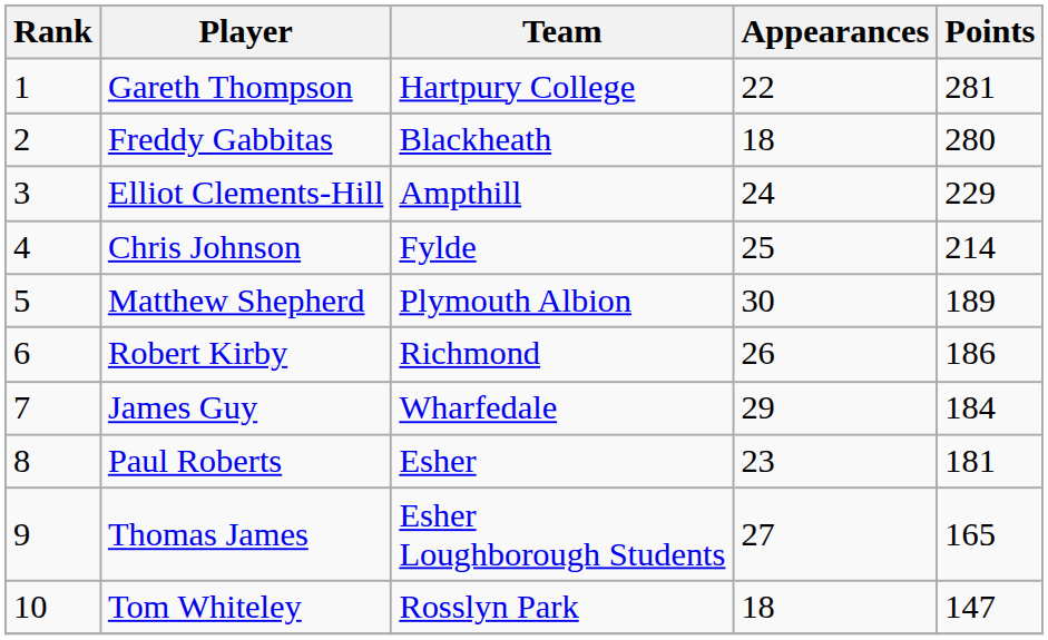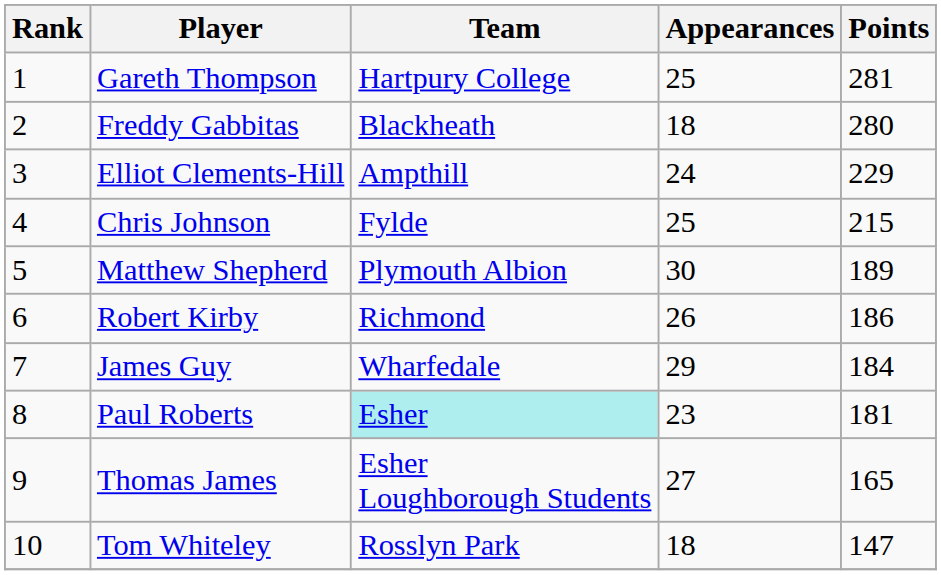Gareth Thompson | Appearances: 22 -> 25
Chris Johnson | Points: 214 -> 215
Paul Roberts | Team: no background -> paleturquoise background
